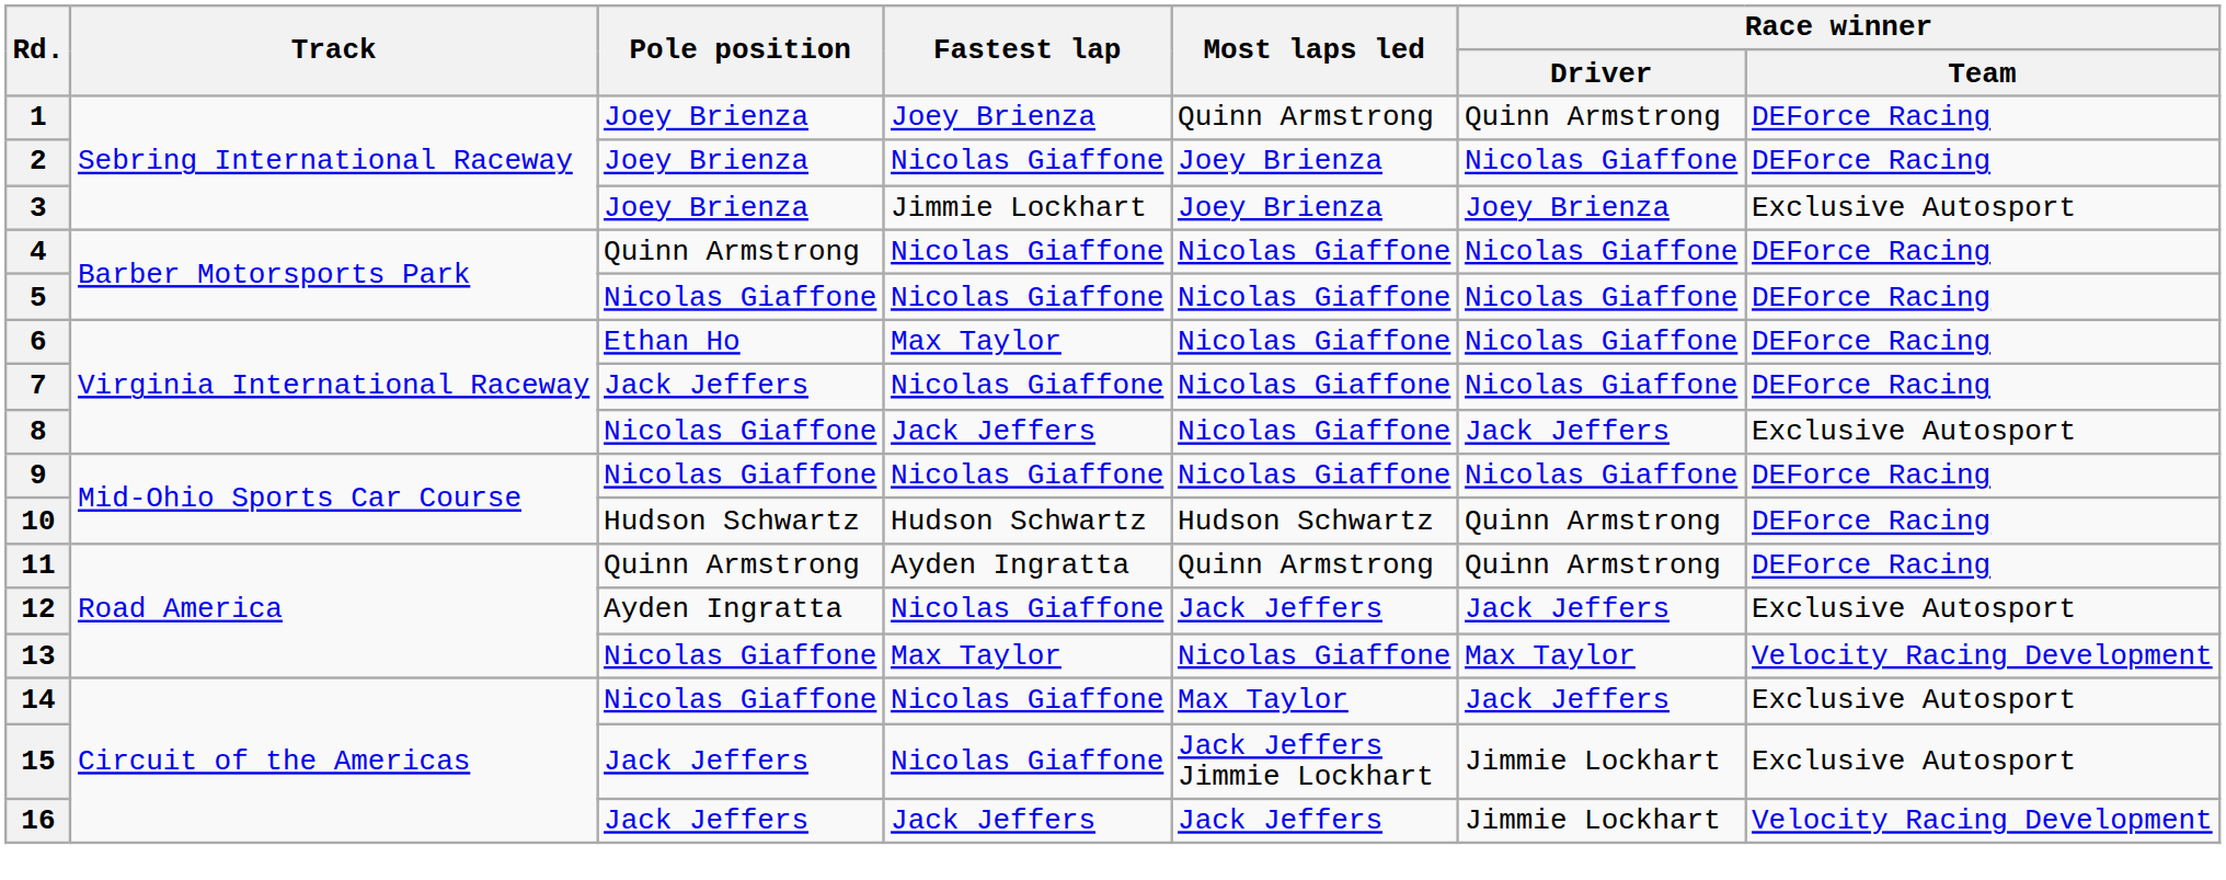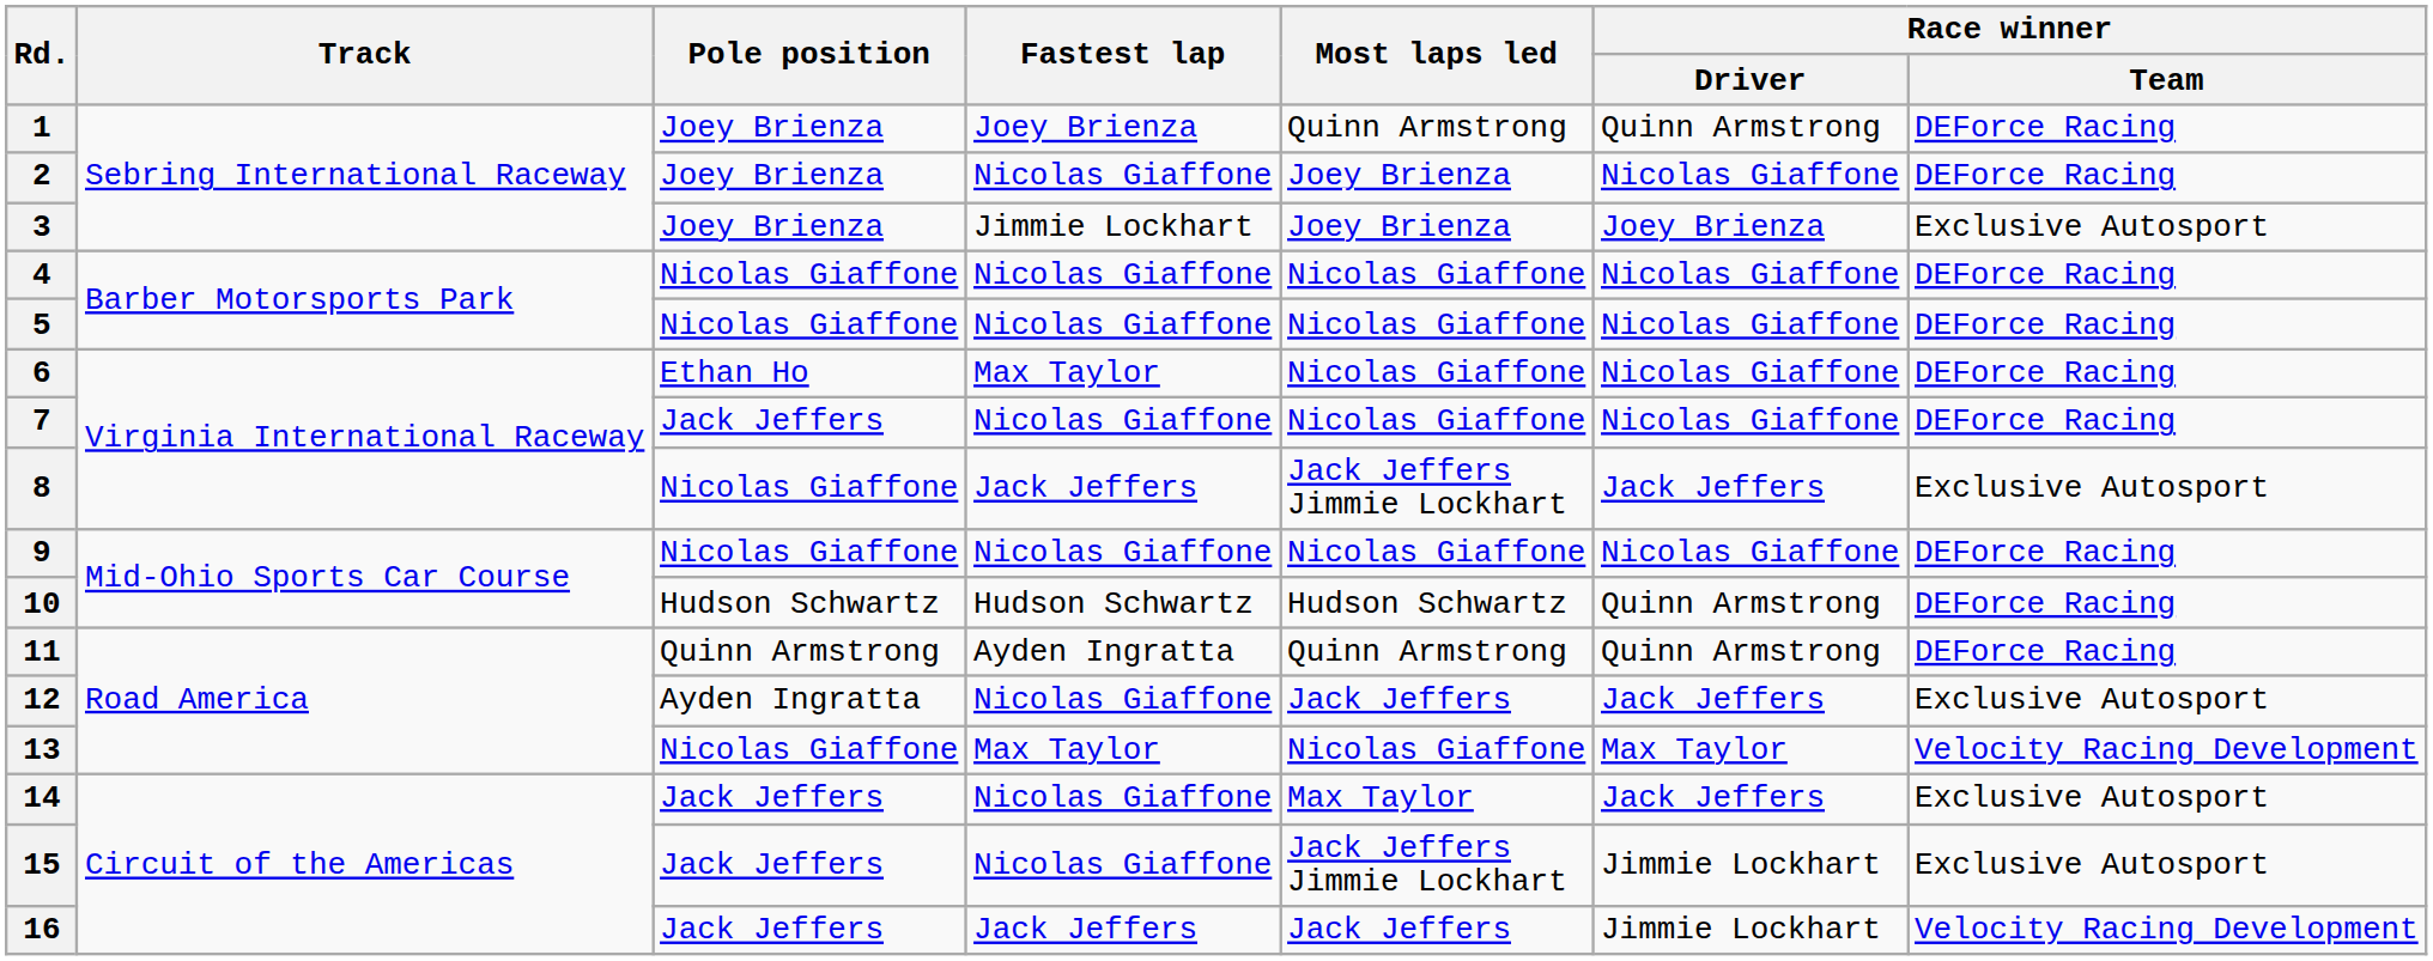4 | Pole position: Quinn Armstrong -> Nicolas Giaffone
8 | Most laps led: Nicolas Giaffone -> Jack Jeffers Jimmie Lockhart
14 | Pole position: Nicolas Giaffone -> Jack Jeffers
